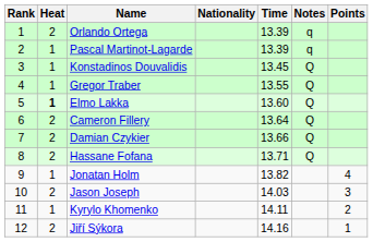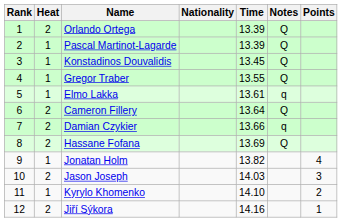Orlando Ortega | Notes: q -> Q
Pascal Martinot-Lagarde | Notes: q -> Q
Elmo Lakka | Heat: bold -> normal
Elmo Lakka | Time: 13.60 -> 13.61
Elmo Lakka | Notes: Q -> q
Damian Czykier | Notes: Q -> q
Hassane Fofana | Time: 13.71 -> 13.69
Kyrylo Khomenko | Time: 14.11 -> 14.10
